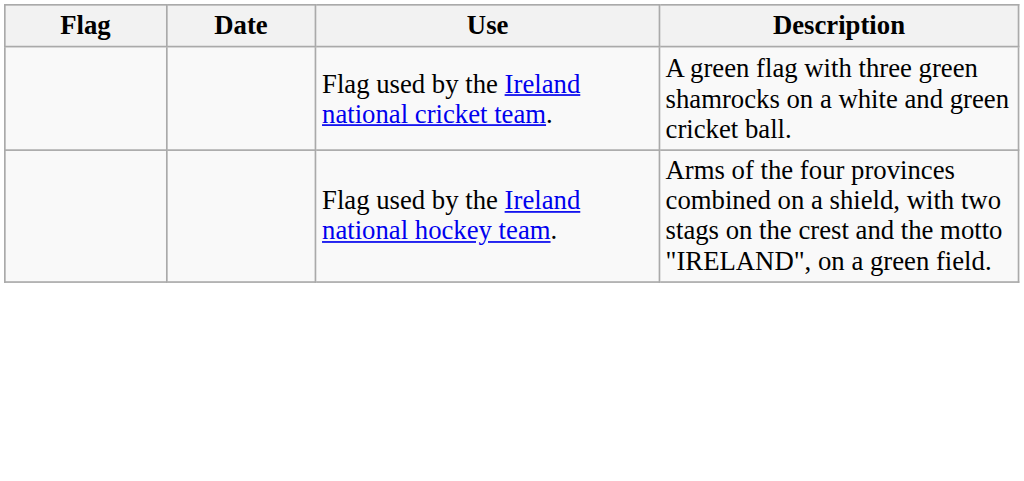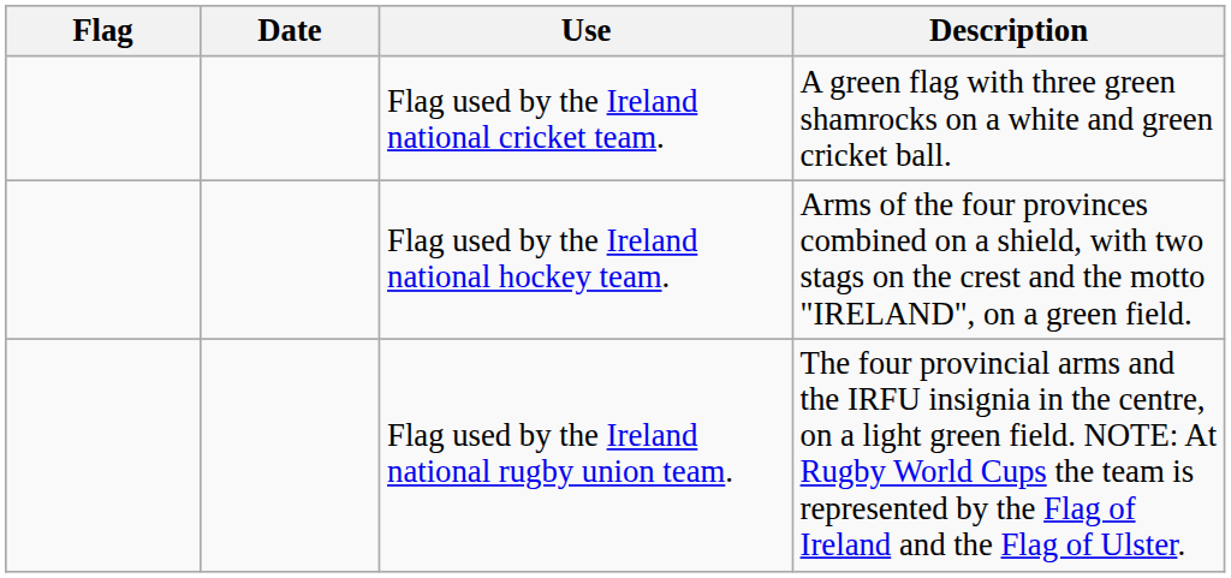+ row: Flag used by the Ireland national rugby union team. | The four provincial arms and the IRFU insignia in the centre, on a light green field. NOTE: At Rugby World Cups the team is represented by the Flag of Ireland and the Flag of Ulster.
